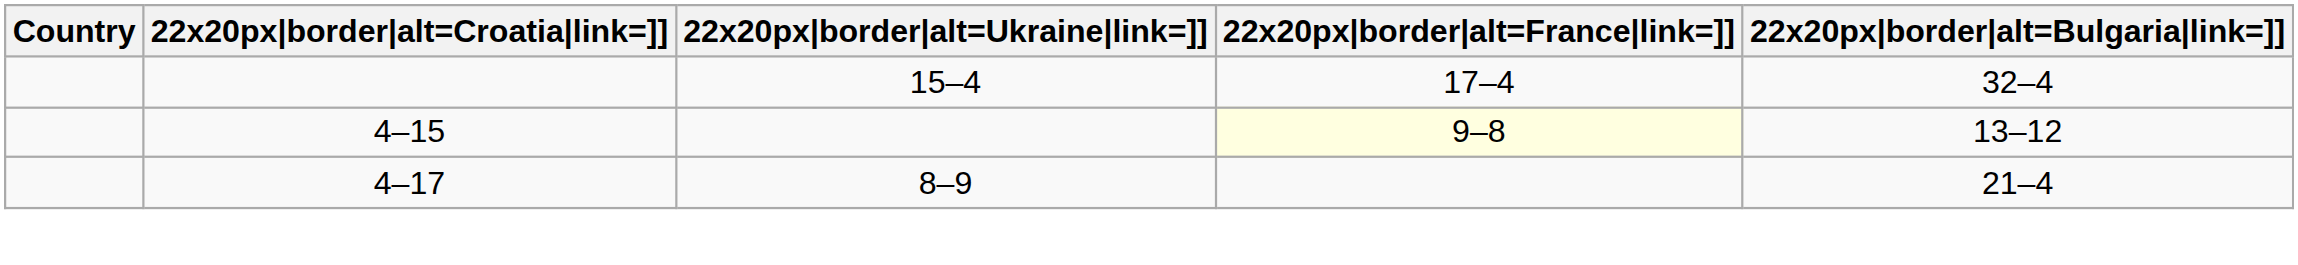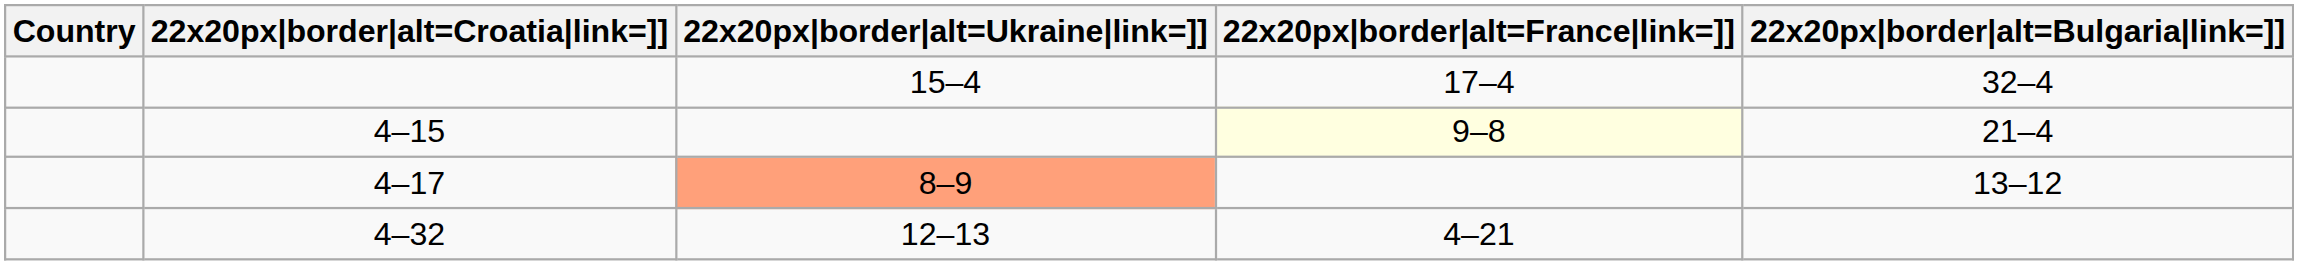4–15 | 22x20px|border|alt=Bulgaria|link=]]: 13–12 -> 21–4
4–17 | 22x20px|border|alt=Ukraine|link=]]: no background -> lightsalmon background
4–17 | 22x20px|border|alt=Bulgaria|link=]]: 21–4 -> 13–12
+ row: 4–32 | 12–13 | 4–21
